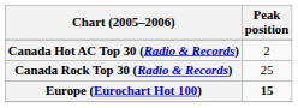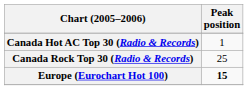Canada Hot AC Top 30 (Radio & Records) | Peak position: 2 -> 1
